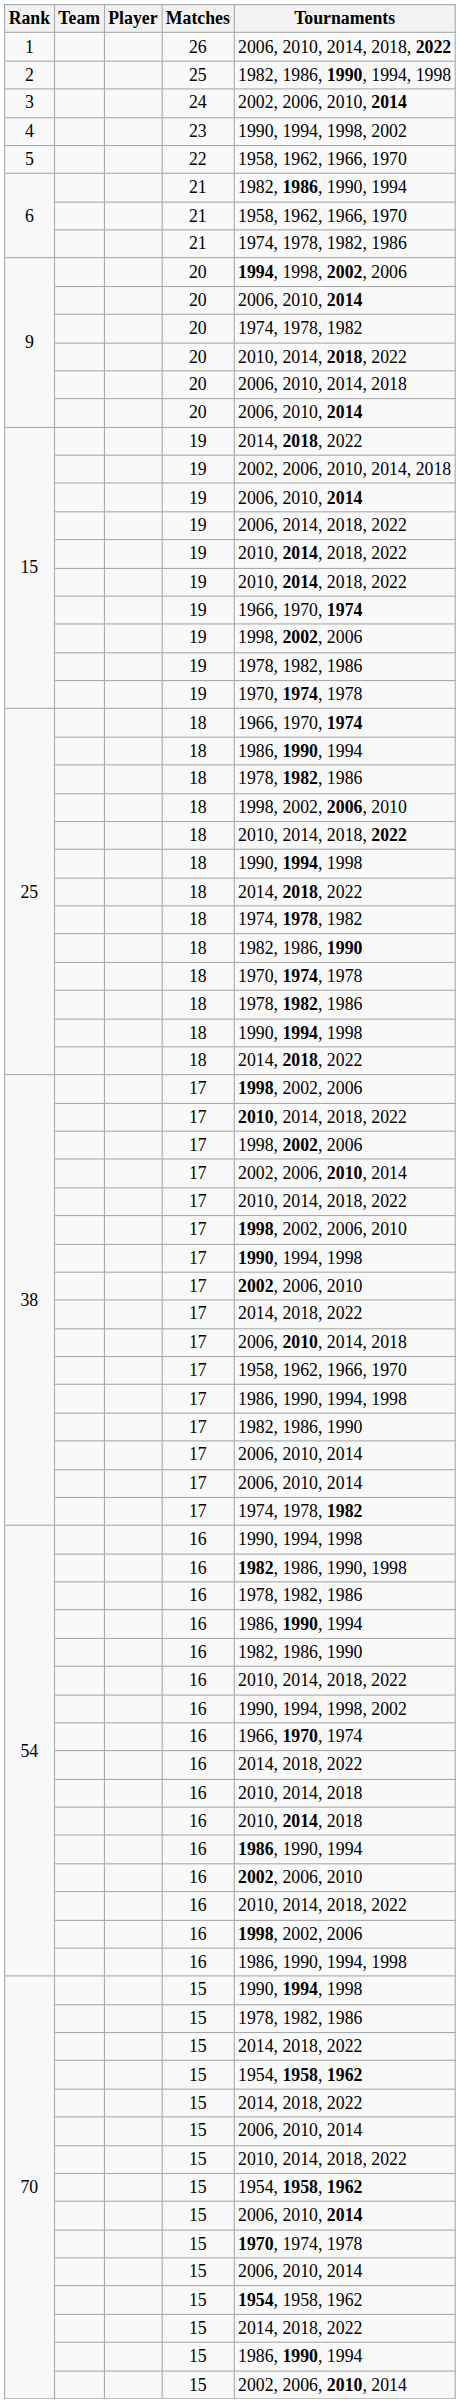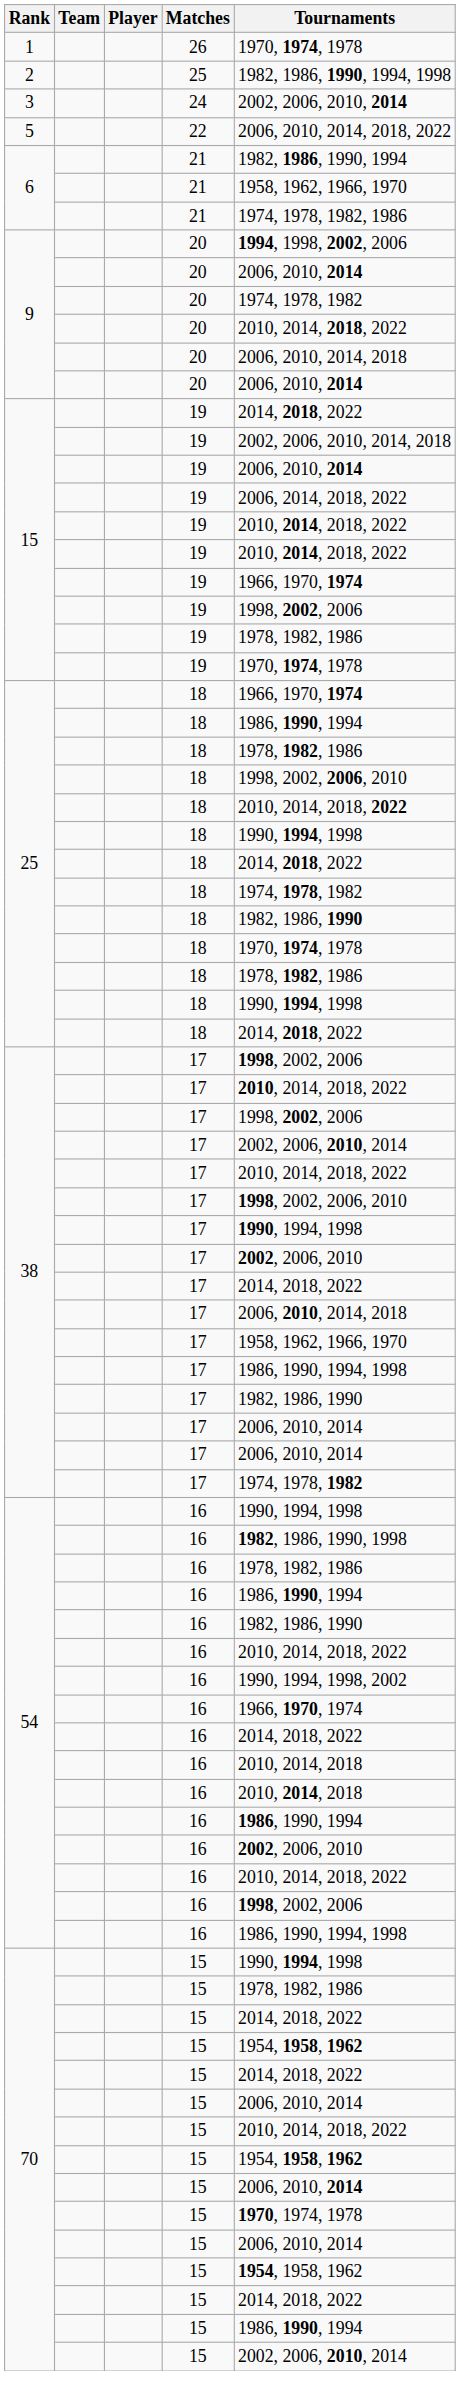1 | Tournaments: 2006, 2010, 2014, 2018, 2022 -> 1970, 1974, 1978
- row: 4 | 23 | 1990, 1994, 1998, 2002
5 | Tournaments: 1958, 1962, 1966, 1970 -> 2006, 2010, 2014, 2018, 2022
